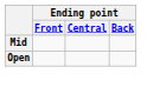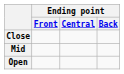+ row: Close
